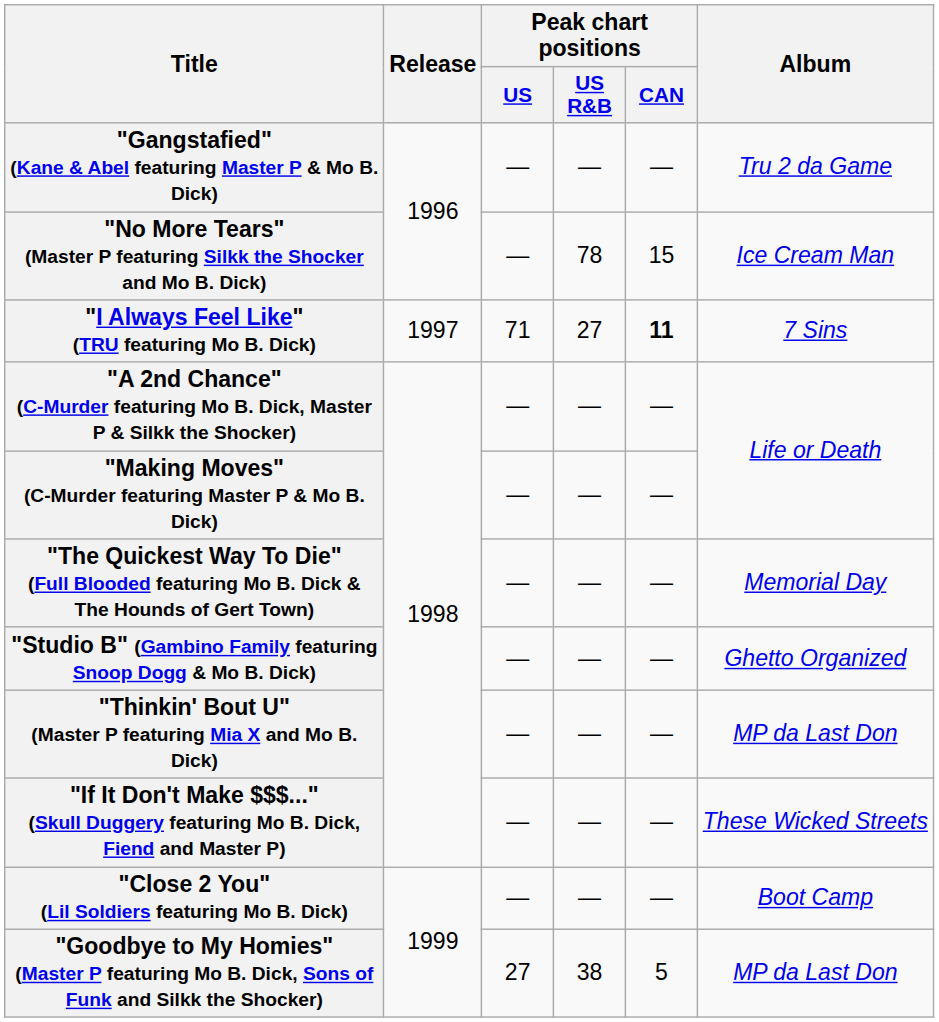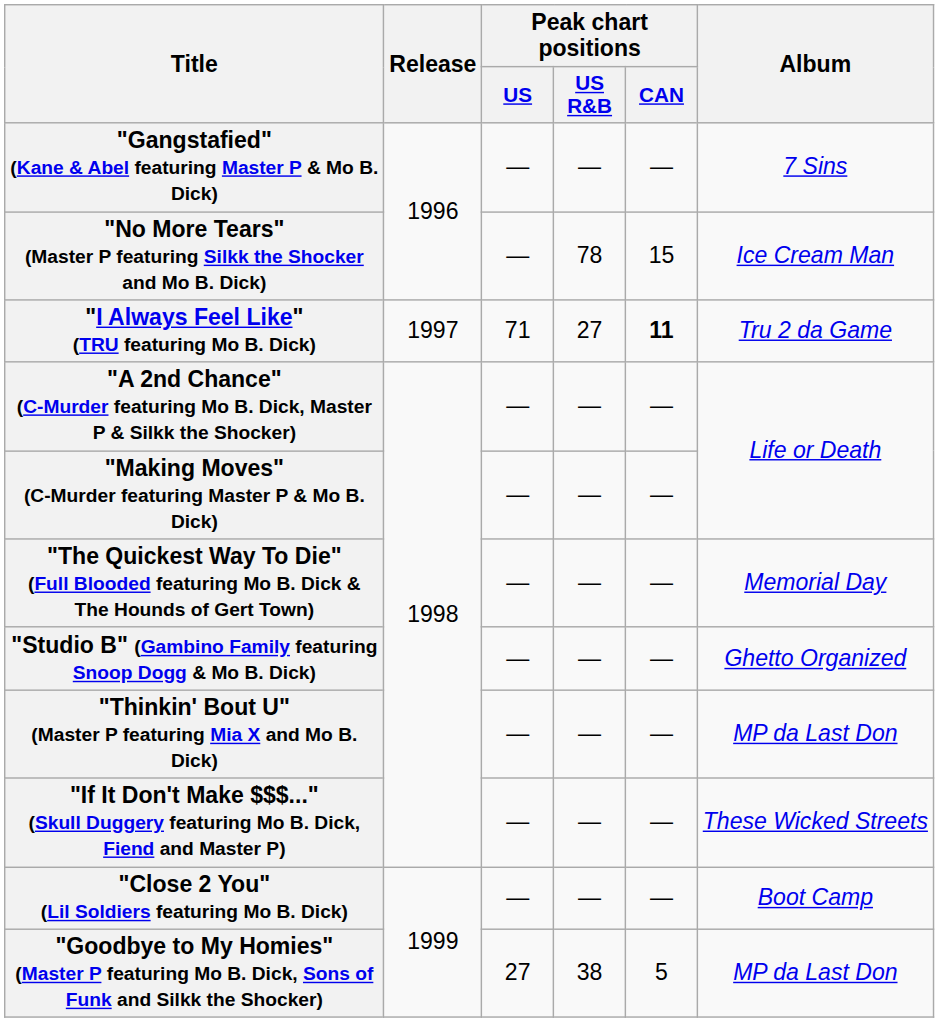"Gangstafied" (Kane & Abel featuring Master P & Mo B. Dick) | Album: Tru 2 da Game -> 7 Sins
"I Always Feel Like" (TRU featuring Mo B. Dick) | Album: 7 Sins -> Tru 2 da Game
